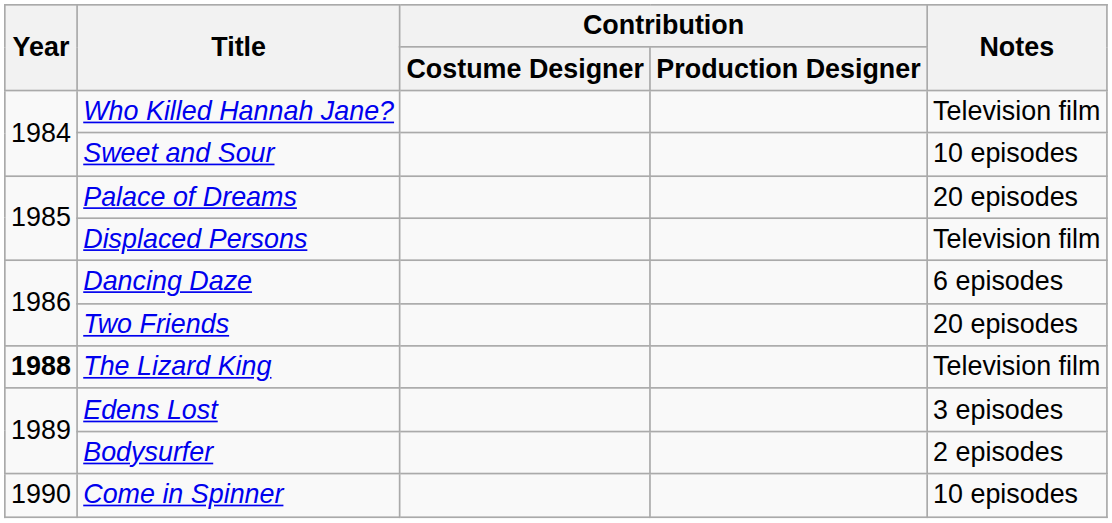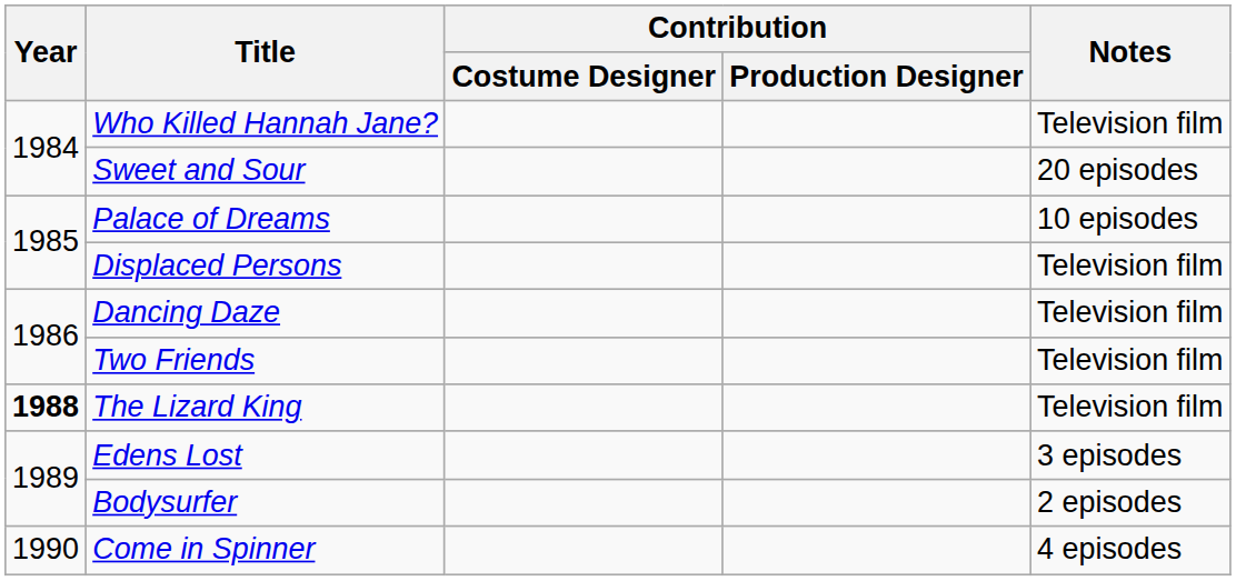Sweet and Sour | Notes: 10 episodes -> 20 episodes
Palace of Dreams | Notes: 20 episodes -> 10 episodes
Dancing Daze | Notes: 6 episodes -> Television film
Two Friends | Notes: 20 episodes -> Television film
Come in Spinner | Notes: 10 episodes -> 4 episodes
